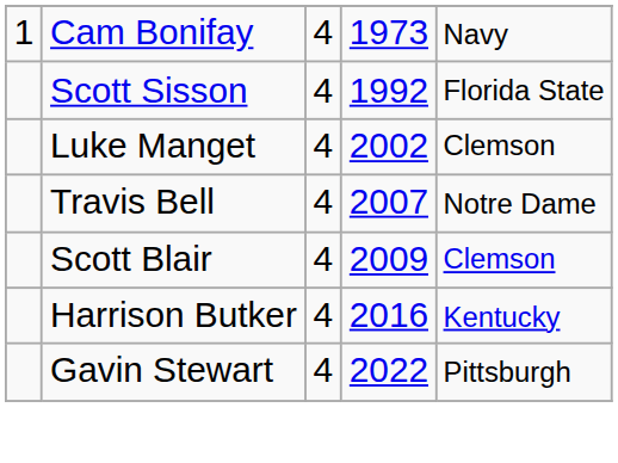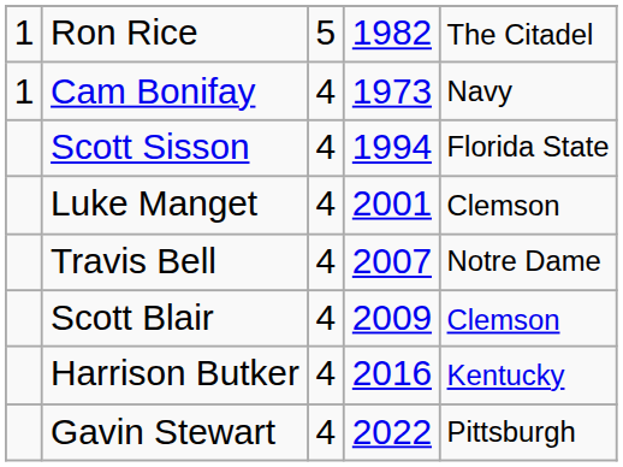+ row: 1 | Ron Rice | 5 | 1982 | The Citadel
Scott Sisson | column 4: 1992 -> 1994
Luke Manget | column 4: 2002 -> 2001
